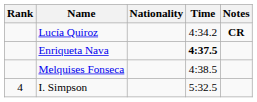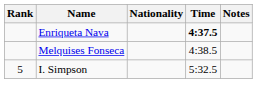- row: Lucía Quiroz | 4:34.2 | CR
I. Simpson | Rank: 4 -> 5
